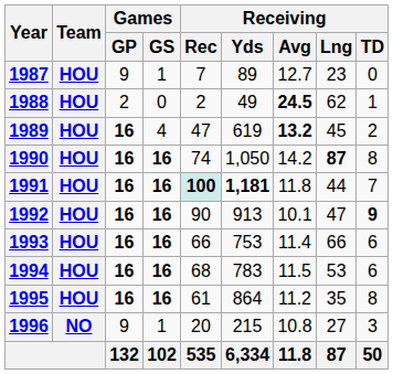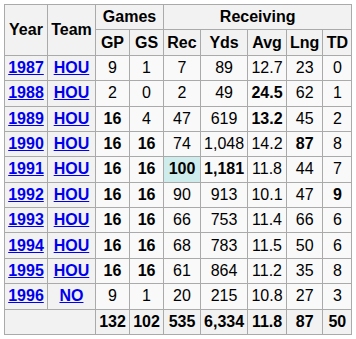1990 | Receiving / Yds: 1,050 -> 1,048
1994 | Receiving / Lng: 53 -> 50
